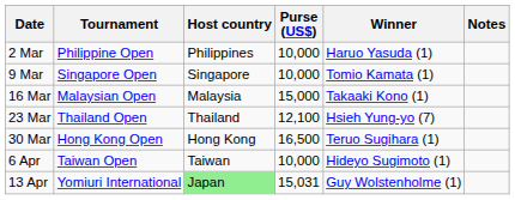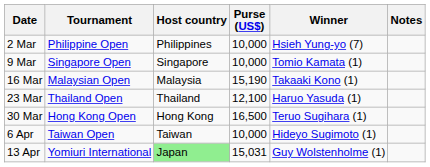2 Mar | Winner: Haruo Yasuda (1) -> Hsieh Yung-yo (7)
16 Mar | Purse (US$): 15,000 -> 15,190
23 Mar | Winner: Hsieh Yung-yo (7) -> Haruo Yasuda (1)
